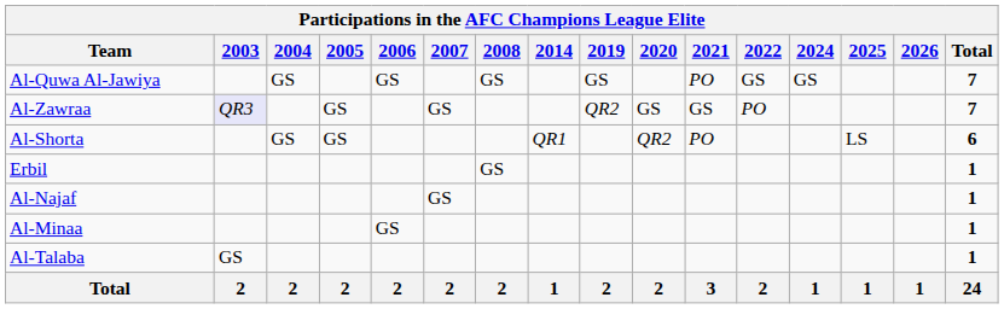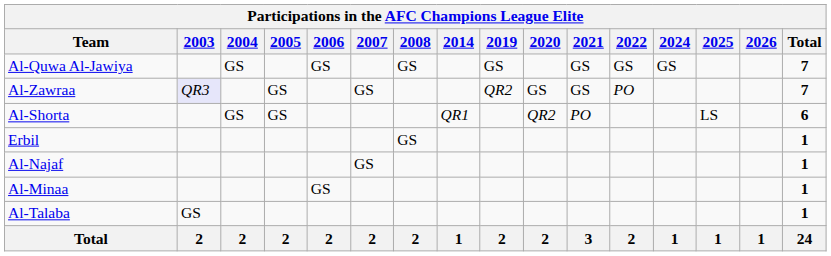Al-Quwa Al-Jawiya | 2021: PO -> GS
